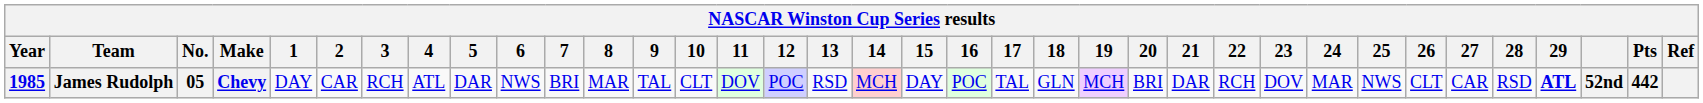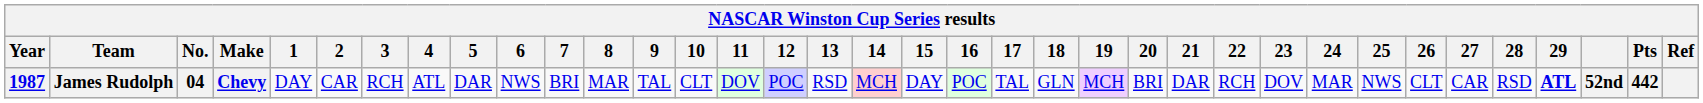James Rudolph | Year: 1985 -> 1987
James Rudolph | No.: 05 -> 04
